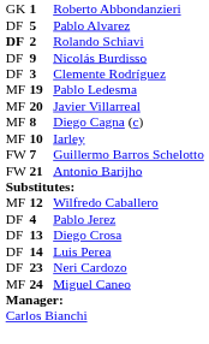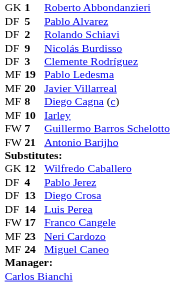Rolando Schiavi | column 1: bold -> normal
Wilfredo Caballero | column 1: MF -> GK
+ row: FW | 17 | Franco Cangele
Neri Cardozo | column 1: DF -> MF
